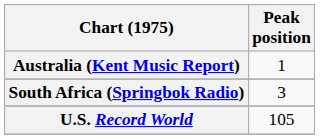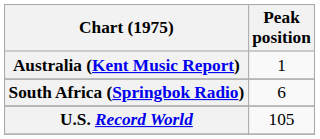South Africa (Springbok Radio) | Peak position: 3 -> 6
